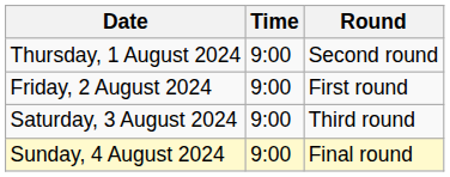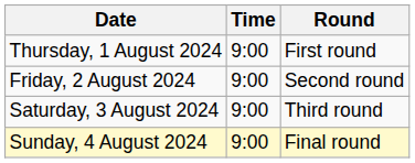Thursday, 1 August 2024 | Round: Second round -> First round
Friday, 2 August 2024 | Round: First round -> Second round
